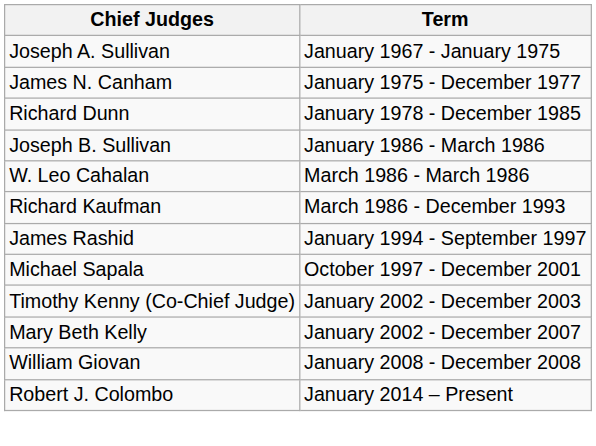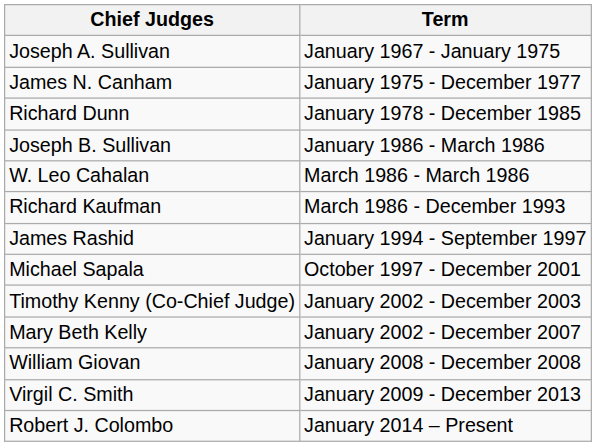+ row: Virgil C. Smith | January 2009 - December 2013
